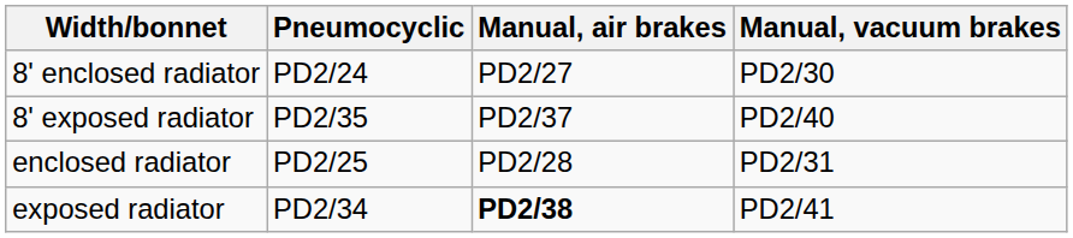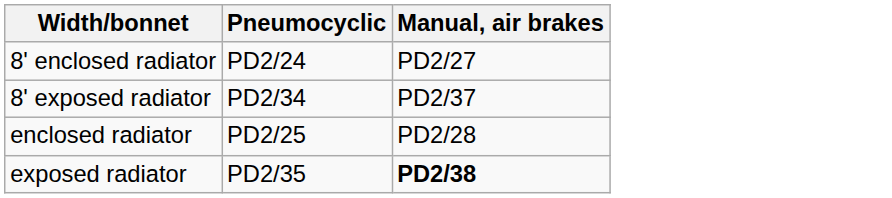- column: Manual, vacuum brakes | PD2/30 | PD2/40 | PD2/31 | PD2/41
8' exposed radiator | Pneumocyclic: PD2/35 -> PD2/34
exposed radiator | Pneumocyclic: PD2/34 -> PD2/35
